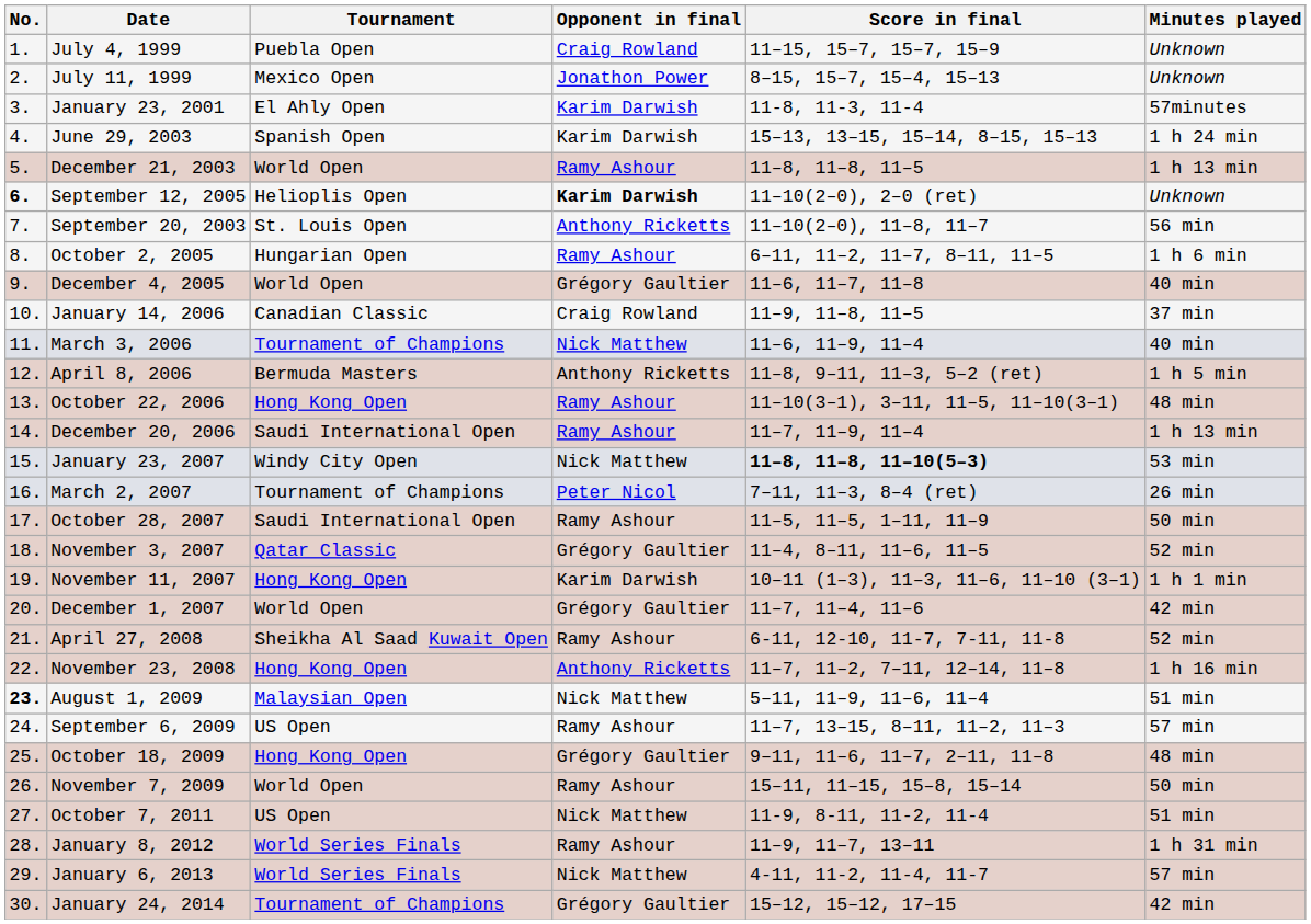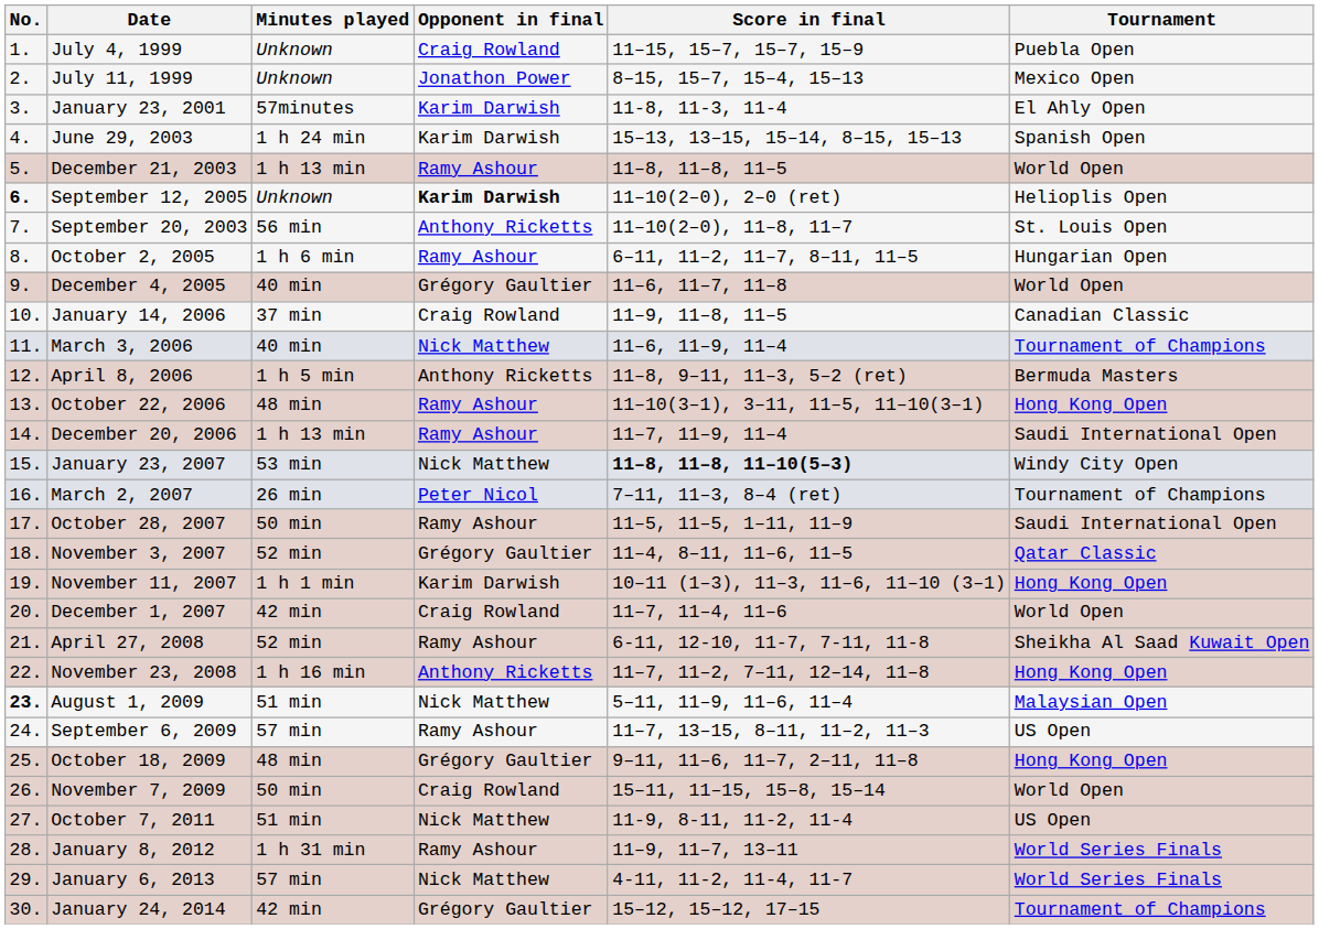columns swapped: Tournament <-> Minutes played
December 1, 2007 | Opponent in final: Grégory Gaultier -> Craig Rowland
November 7, 2009 | Opponent in final: Ramy Ashour -> Craig Rowland
